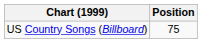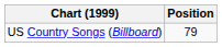US Country Songs (Billboard) | Position: 75 -> 79
